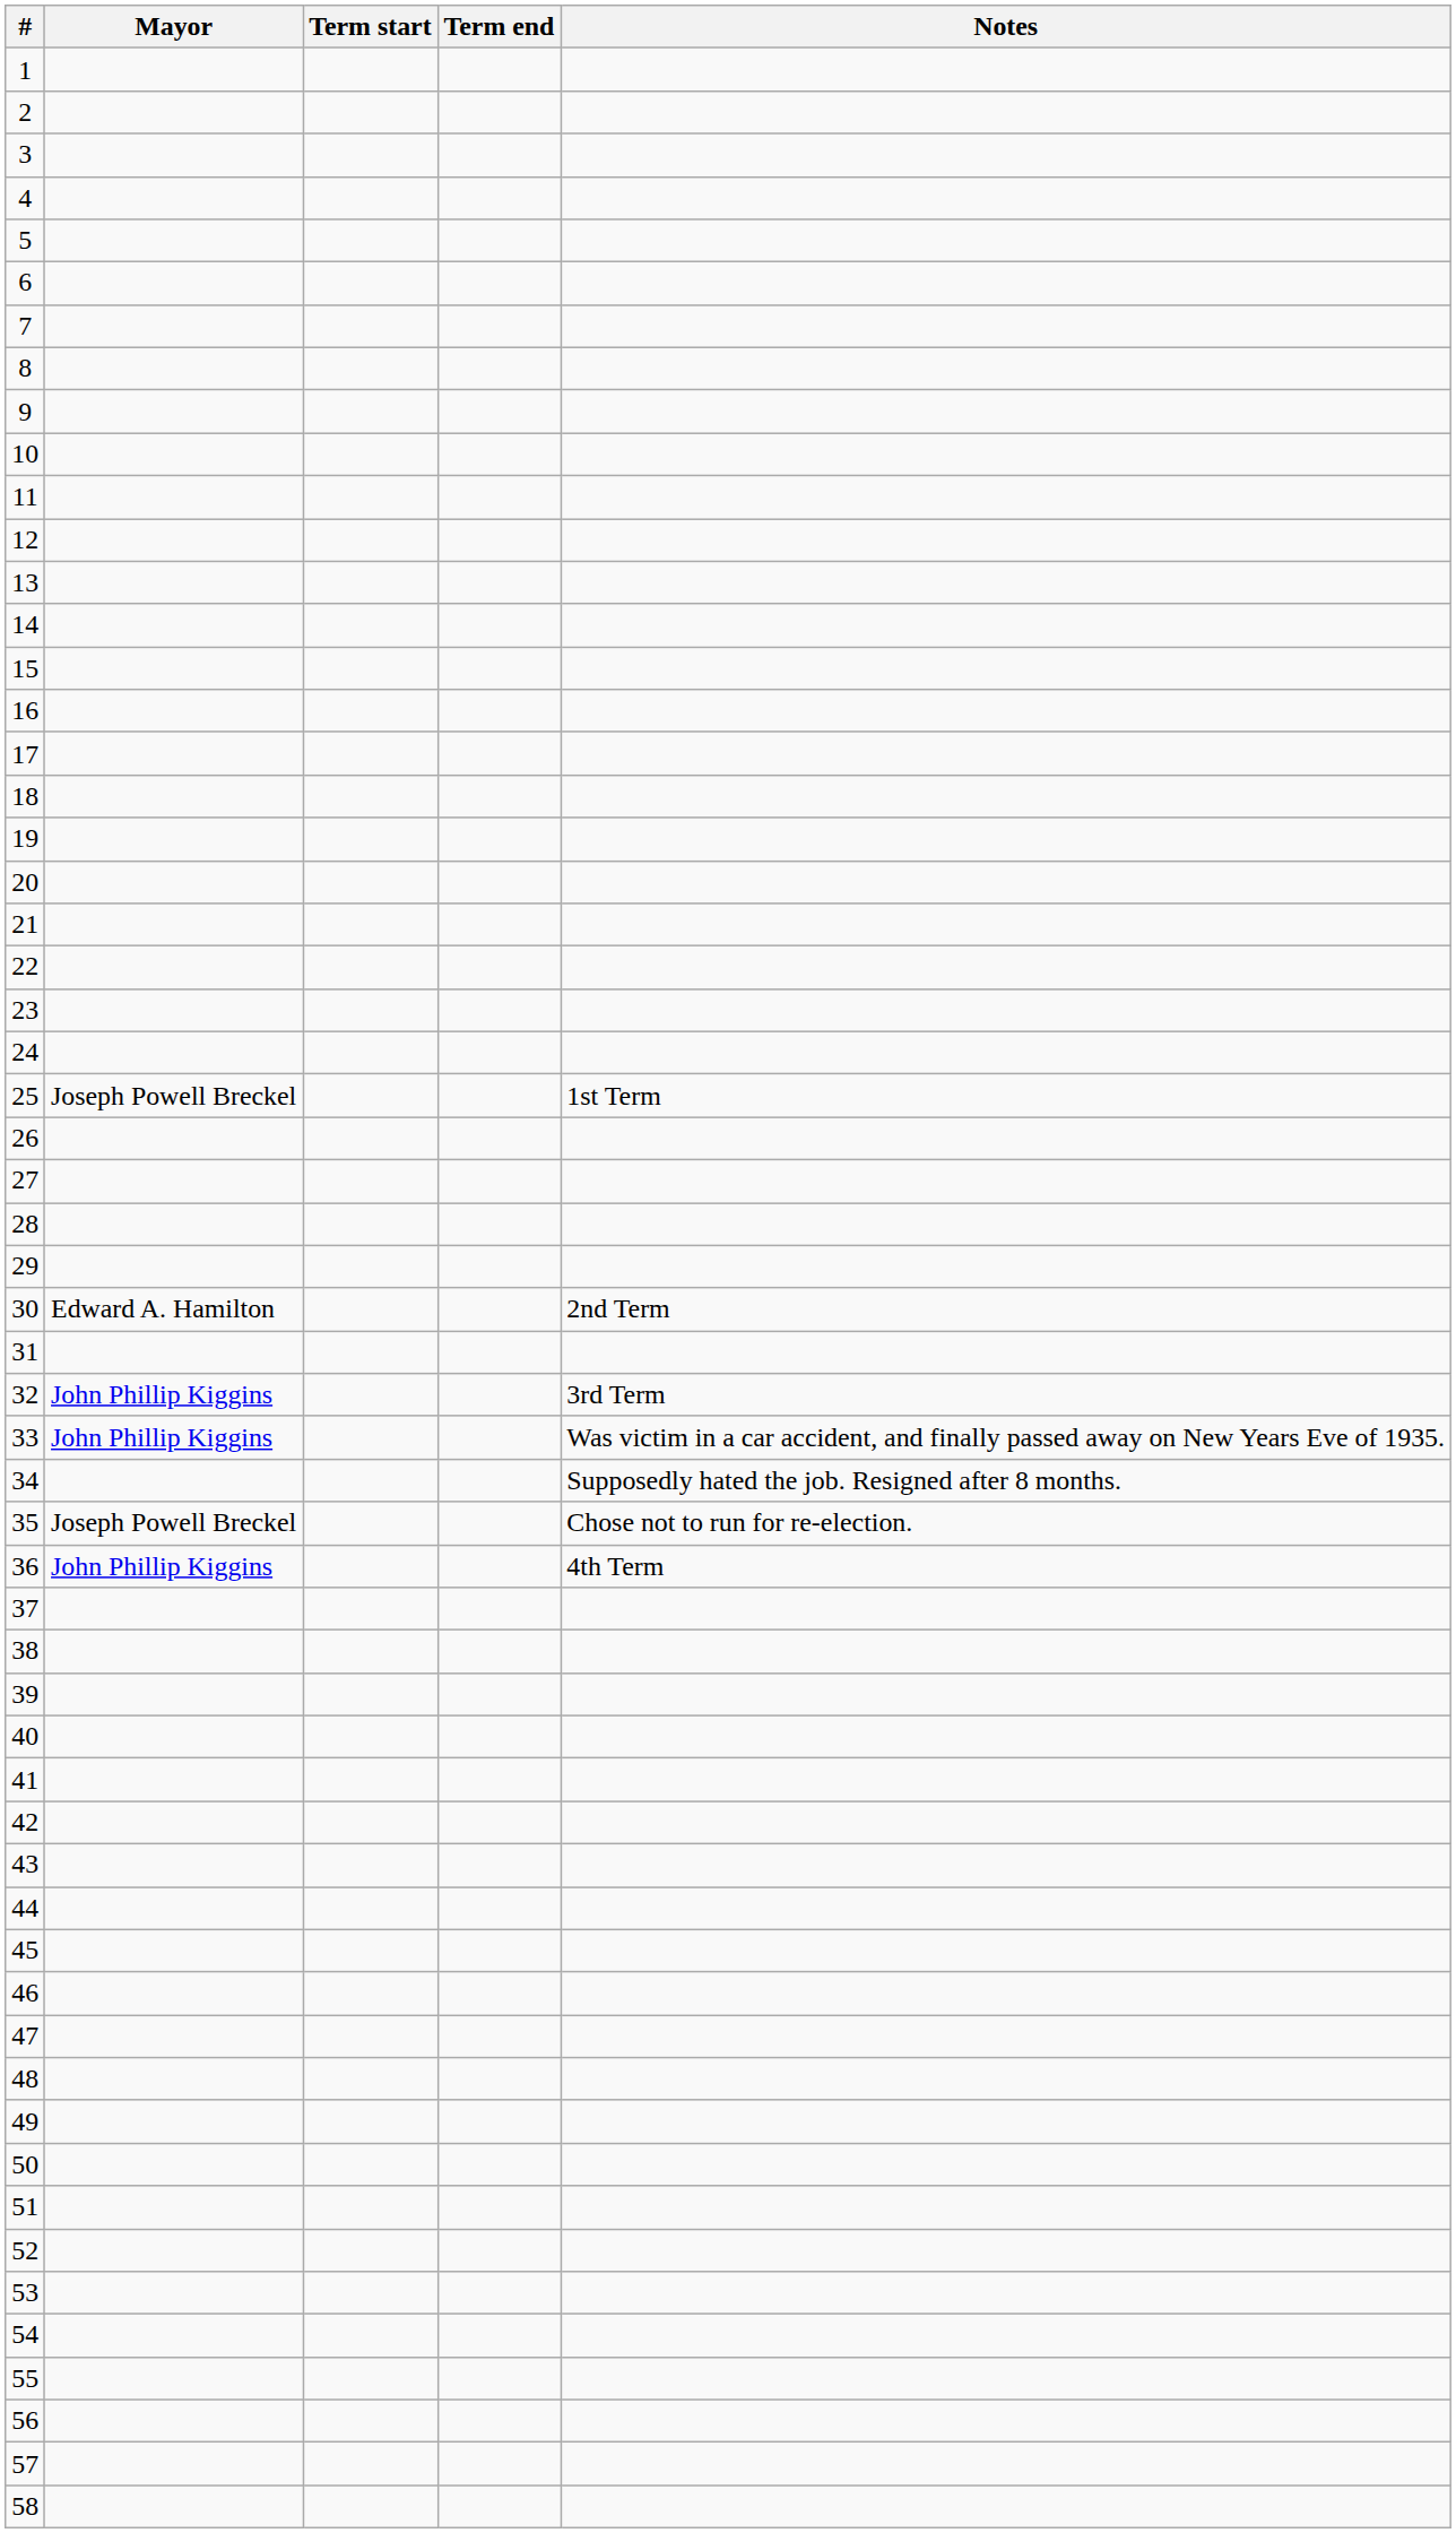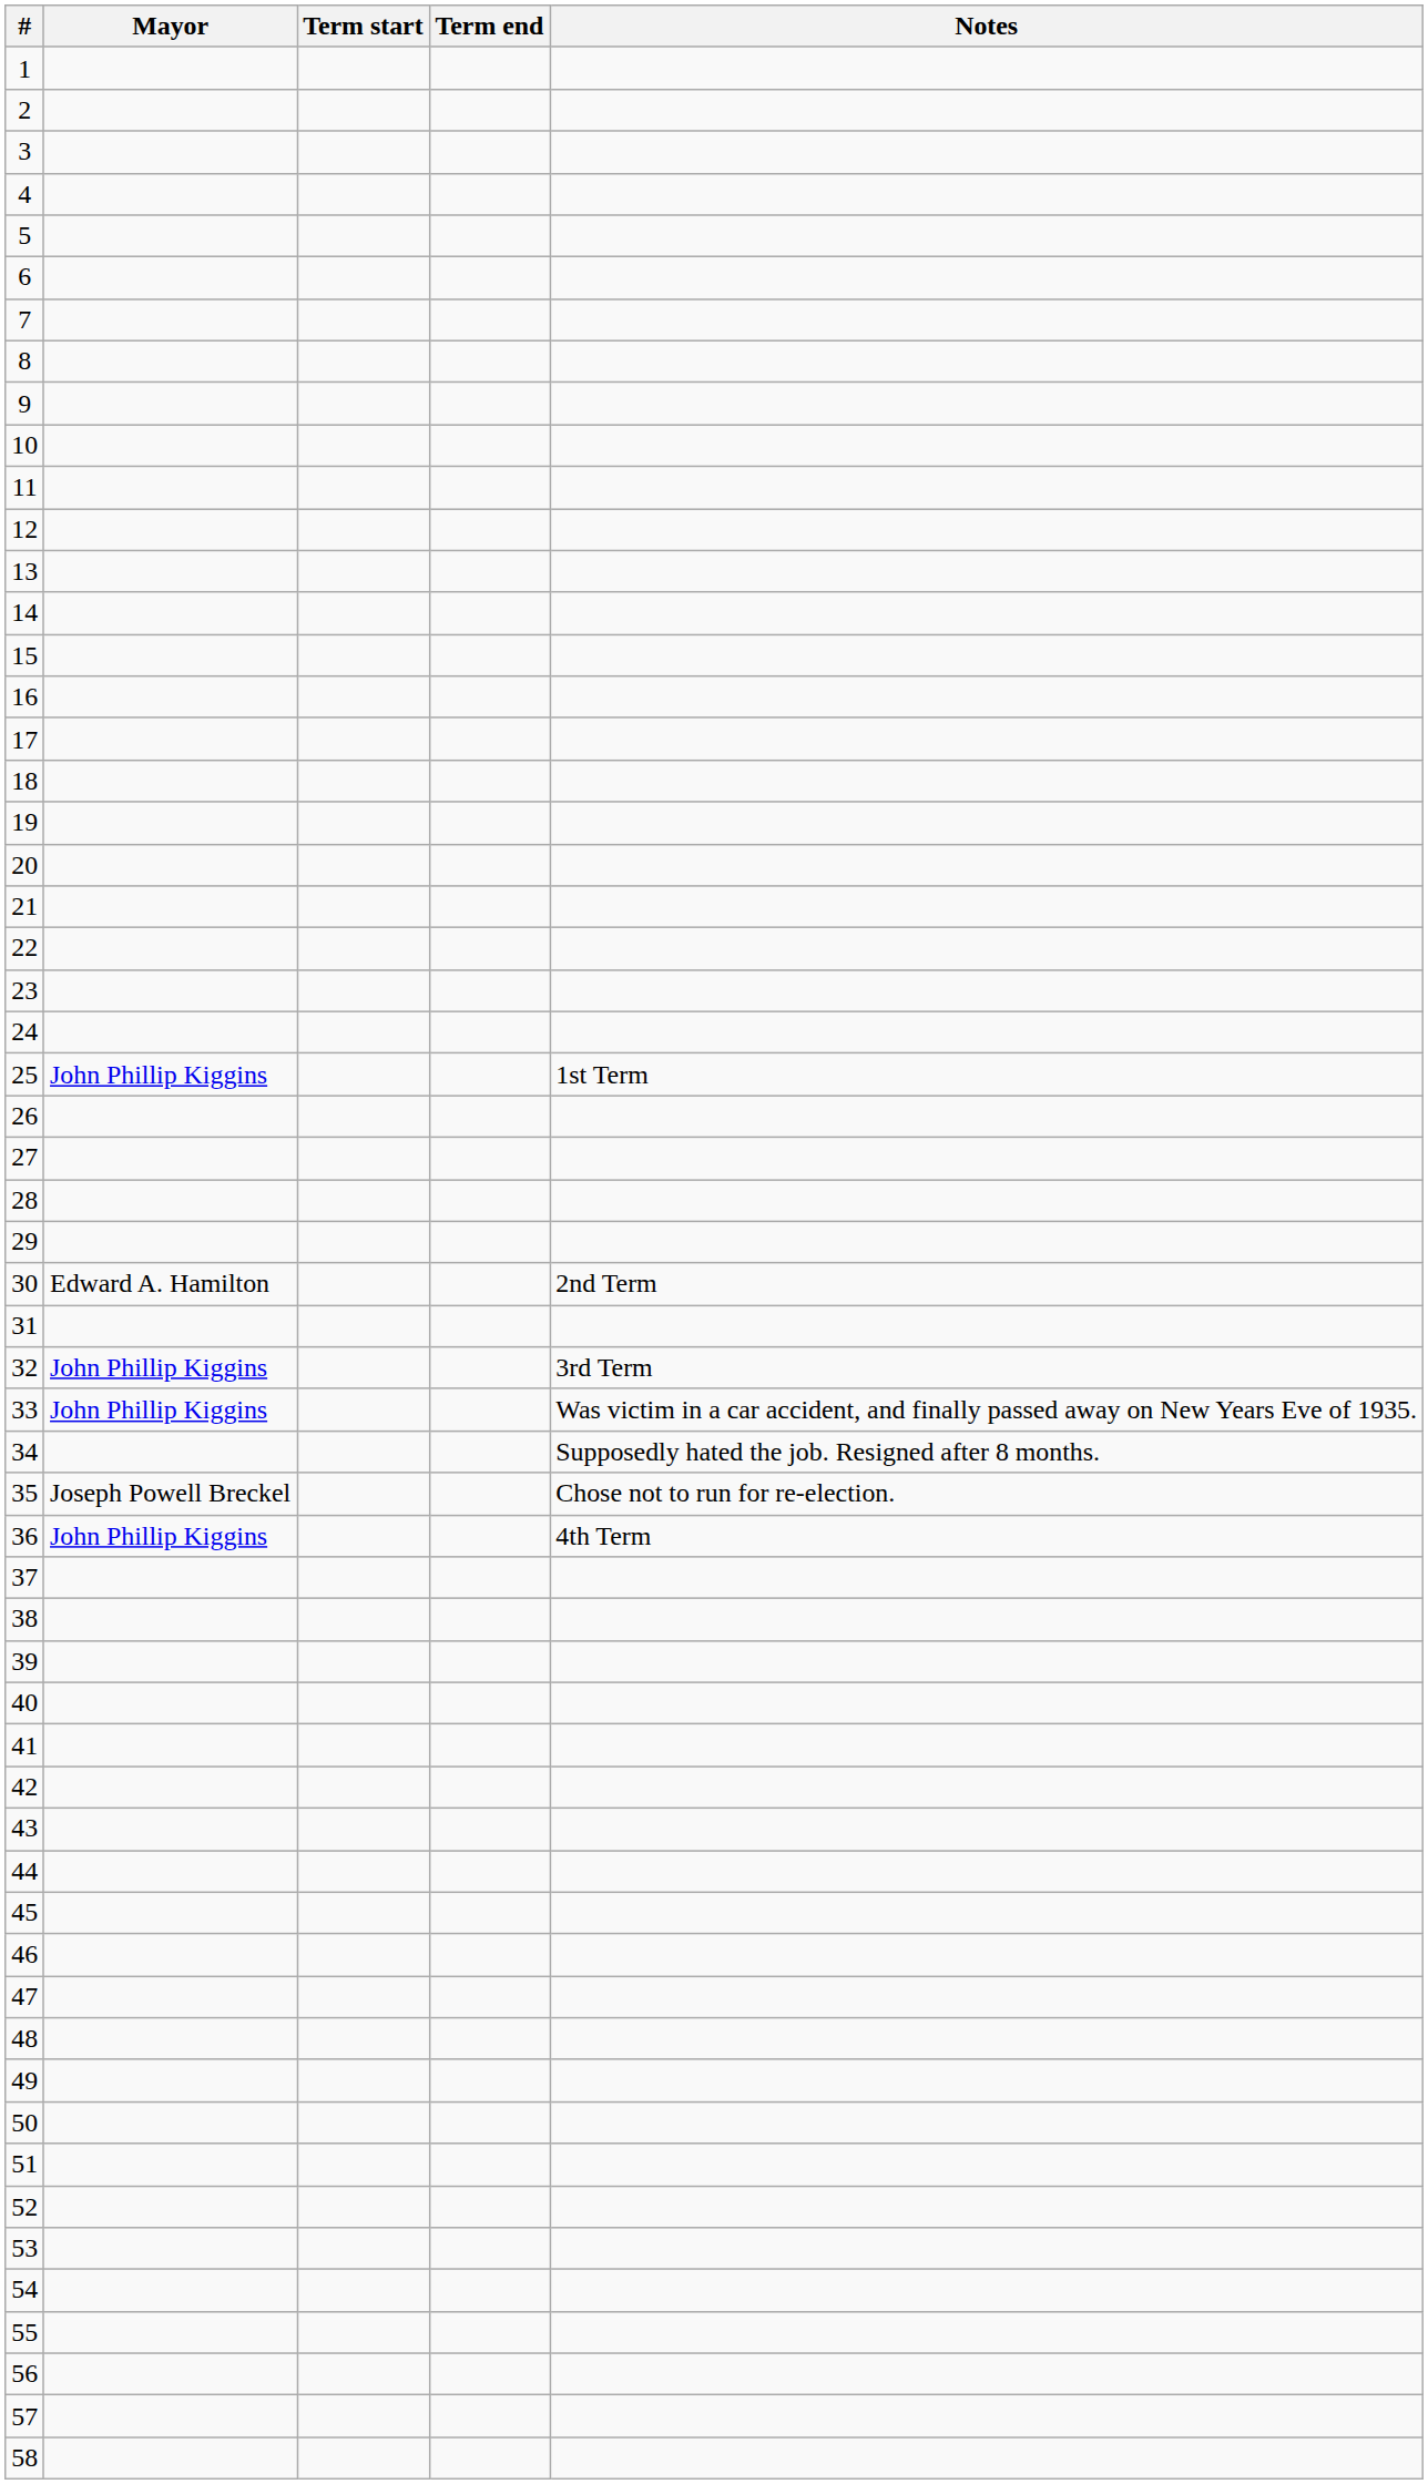25 | Mayor: Joseph Powell Breckel -> John Phillip Kiggins
